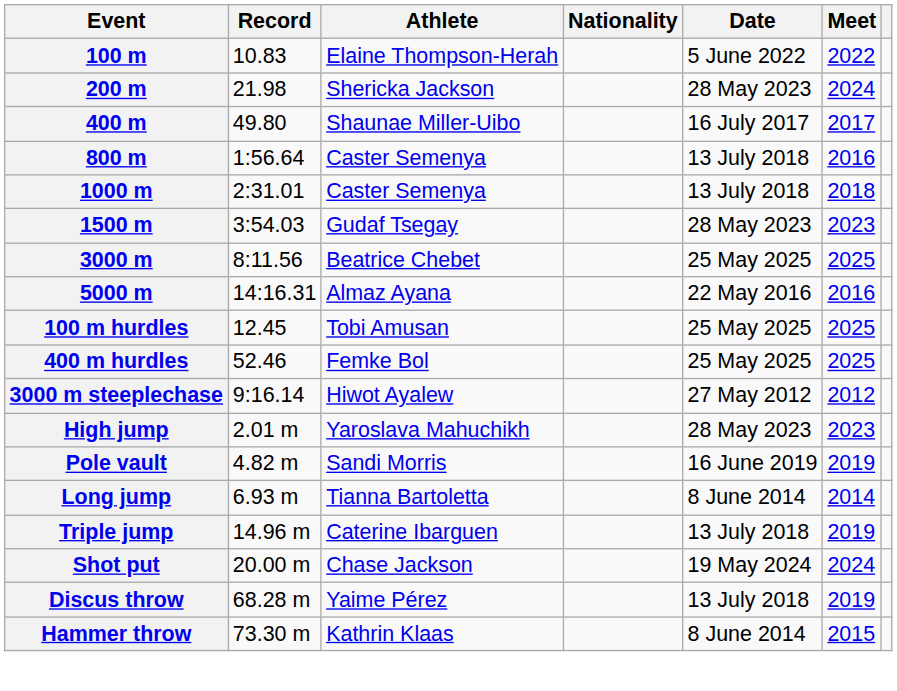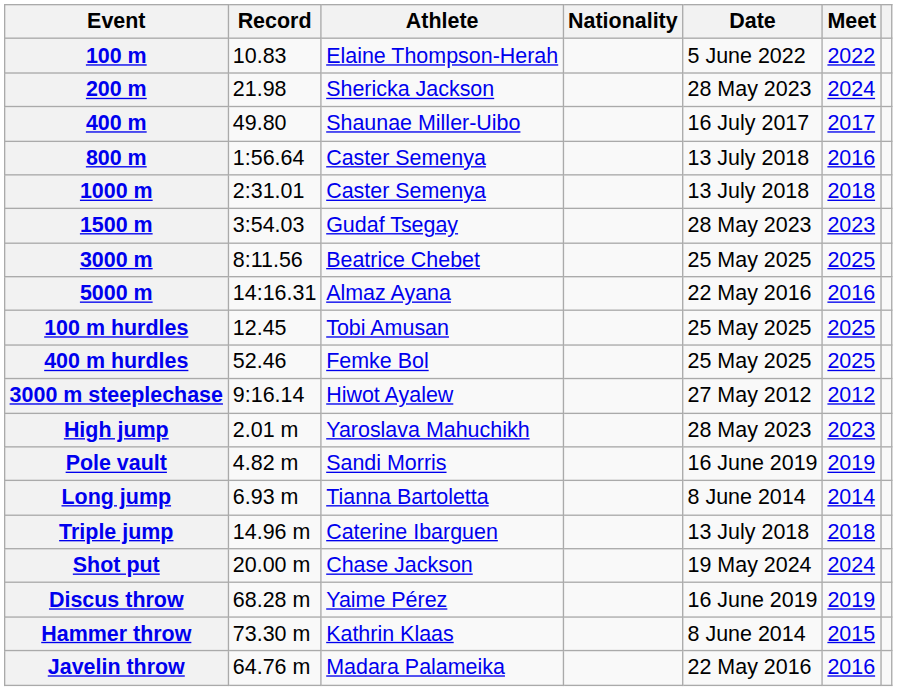Triple jump | Meet: 2019 -> 2018
Discus throw | Date: 13 July 2018 -> 16 June 2019
+ row: Javelin throw | 64.76 m | Madara Palameika | 22 May 2016 | 2016
